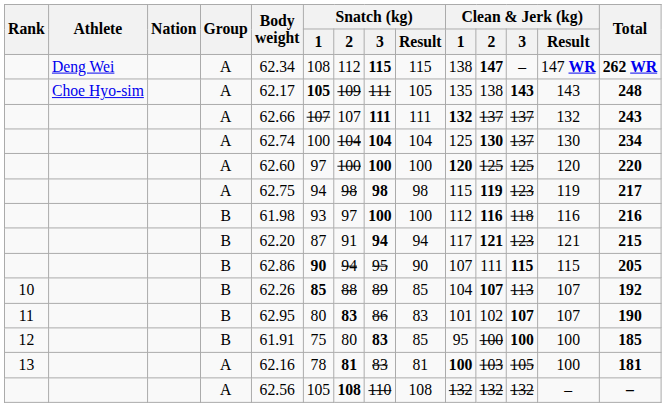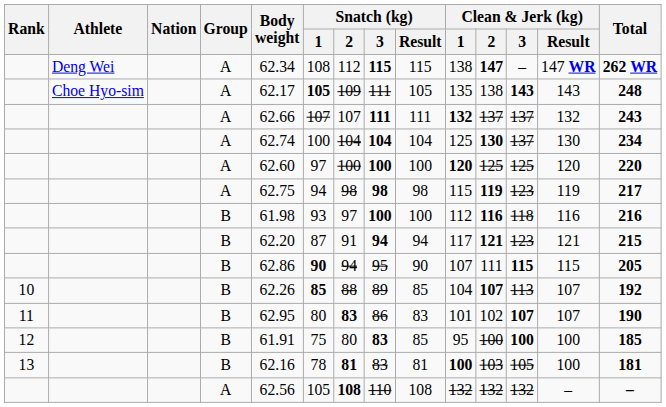13 | Group: A -> B
